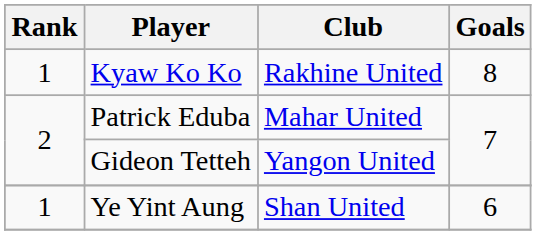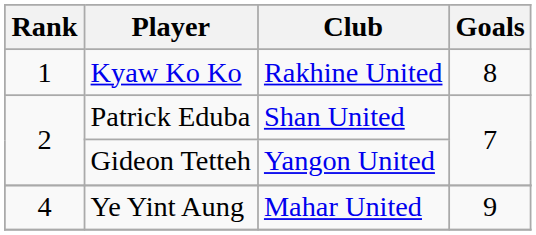Patrick Eduba | Club: Mahar United -> Shan United
Ye Yint Aung | Rank: 1 -> 4
Ye Yint Aung | Club: Shan United -> Mahar United
Ye Yint Aung | Goals: 6 -> 9
